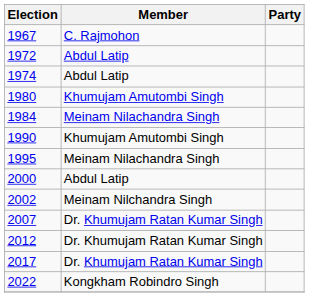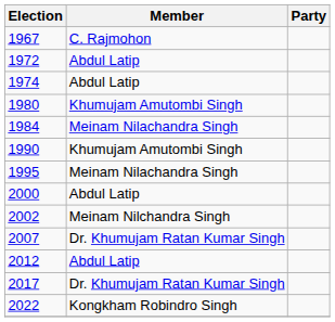2012 | Member: Dr. Khumujam Ratan Kumar Singh -> Abdul Latip
